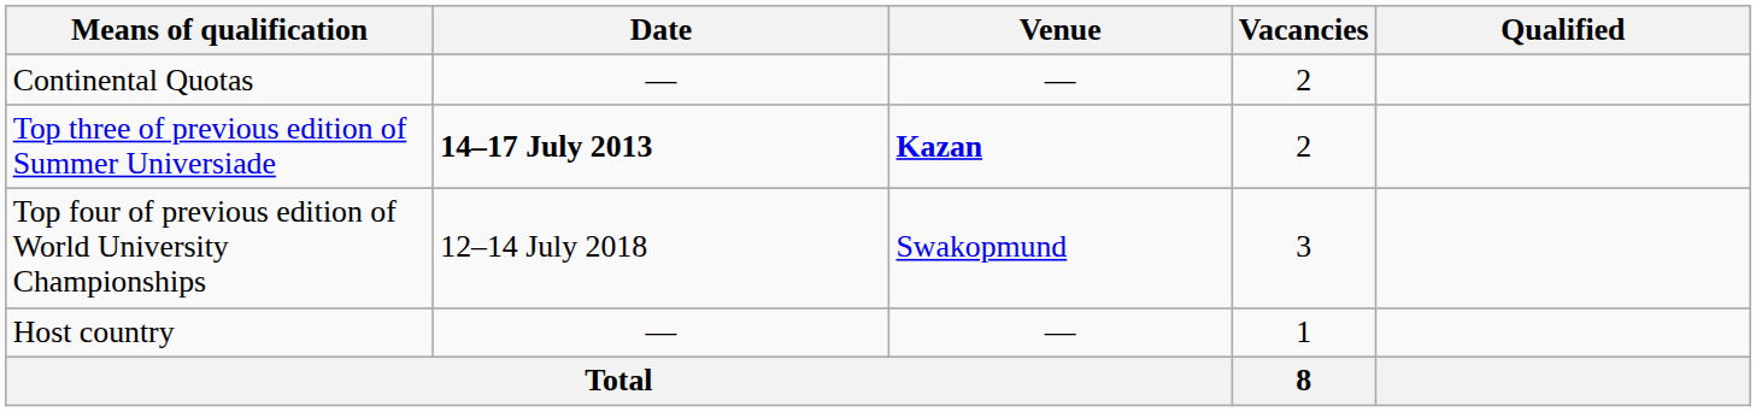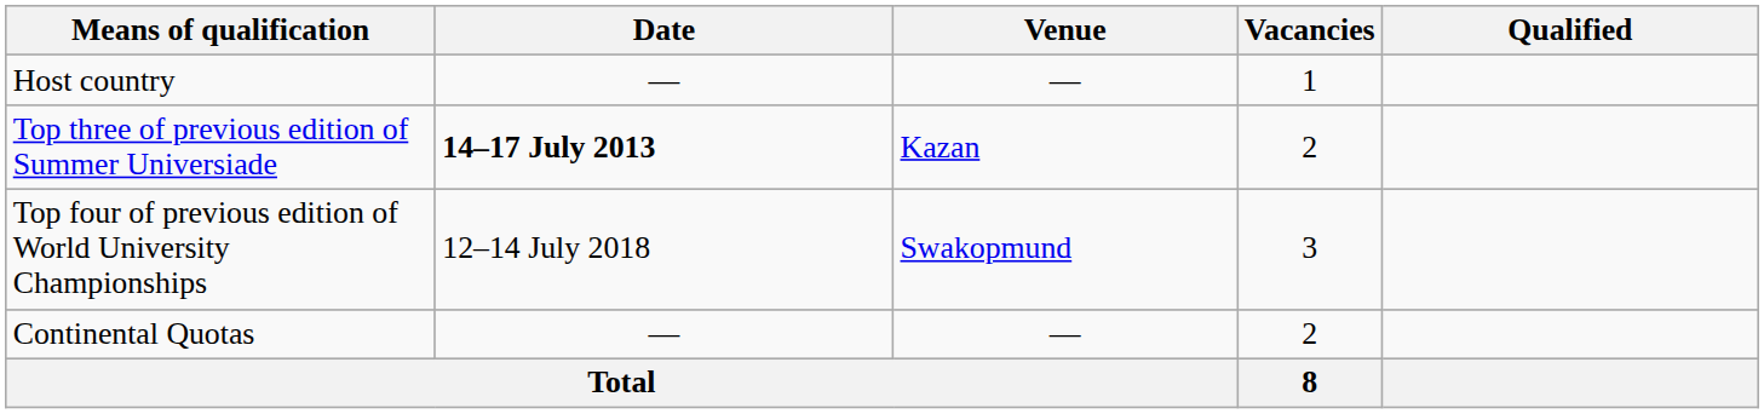rows swapped: Host country <-> Continental Quotas
Top three of previous edition of Summer Universiade | Venue: bold -> normal
